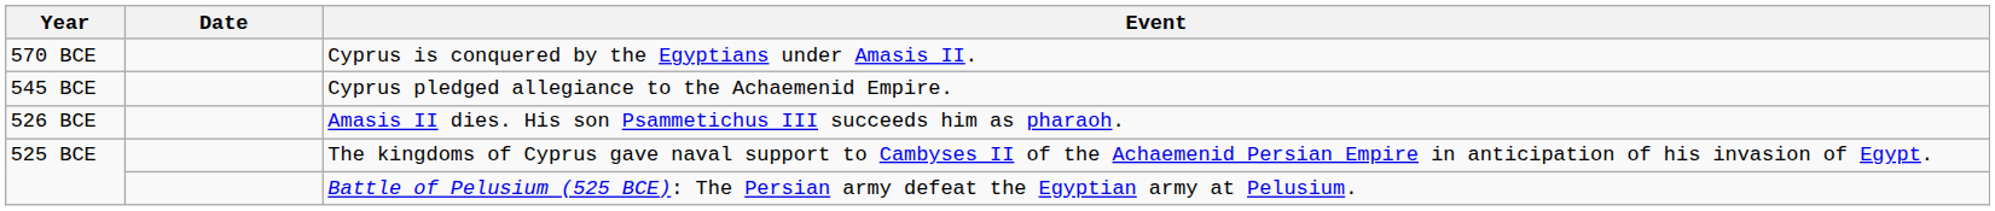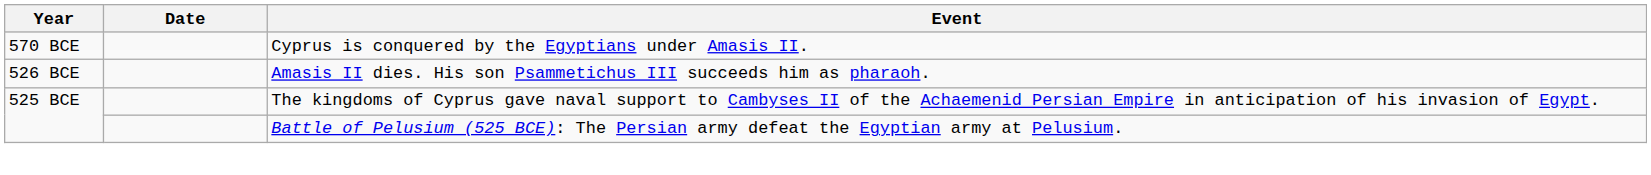- row: 545 BCE | Cyprus pledged allegiance to the Achaemenid Empire.
